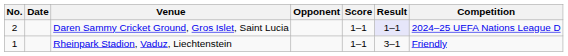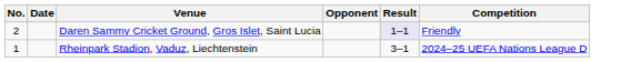- column: Score | 1–1 | 1–1
Daren Sammy Cricket Ground, Gros Islet, Saint Lucia | Competition: 2024–25 UEFA Nations League D -> Friendly
Rheinpark Stadion, Vaduz, Liechtenstein | Competition: Friendly -> 2024–25 UEFA Nations League D
